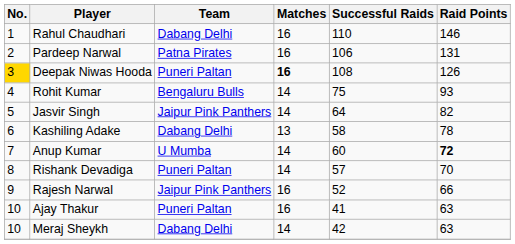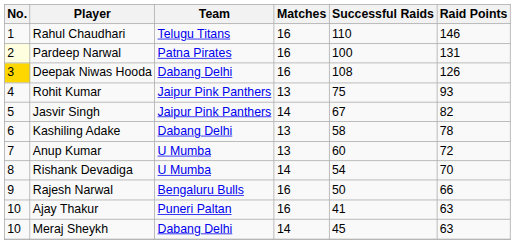Rahul Chaudhari | Team: Dabang Delhi -> Telugu Titans
Pardeep Narwal | No.: no background -> lightyellow background
Pardeep Narwal | Successful Raids: 106 -> 100
Deepak Niwas Hooda | Team: Puneri Paltan -> Dabang Delhi
Deepak Niwas Hooda | Matches: bold -> normal
Rohit Kumar | Team: Bengaluru Bulls -> Jaipur Pink Panthers
Rohit Kumar | Matches: 14 -> 13
Jasvir Singh | Successful Raids: 64 -> 67
Anup Kumar | Matches: 14 -> 13
Anup Kumar | Raid Points: bold -> normal
Rishank Devadiga | Team: Puneri Paltan -> U Mumba
Rishank Devadiga | Successful Raids: 57 -> 54
Rajesh Narwal | Team: Jaipur Pink Panthers -> Bengaluru Bulls
Rajesh Narwal | Successful Raids: 52 -> 50
Meraj Sheykh | Successful Raids: 42 -> 45
